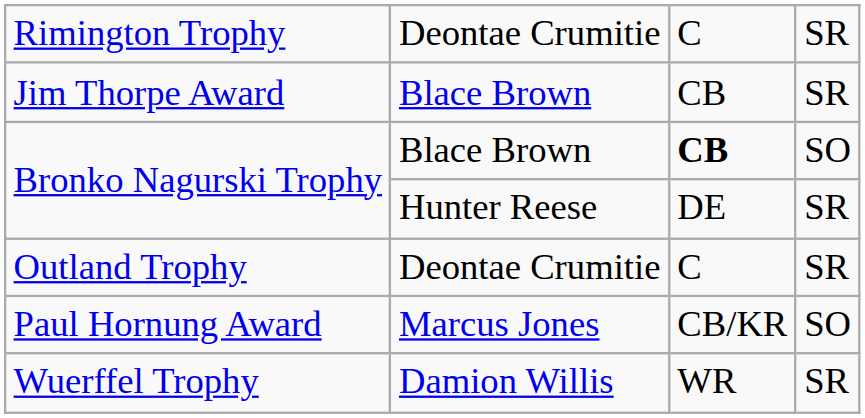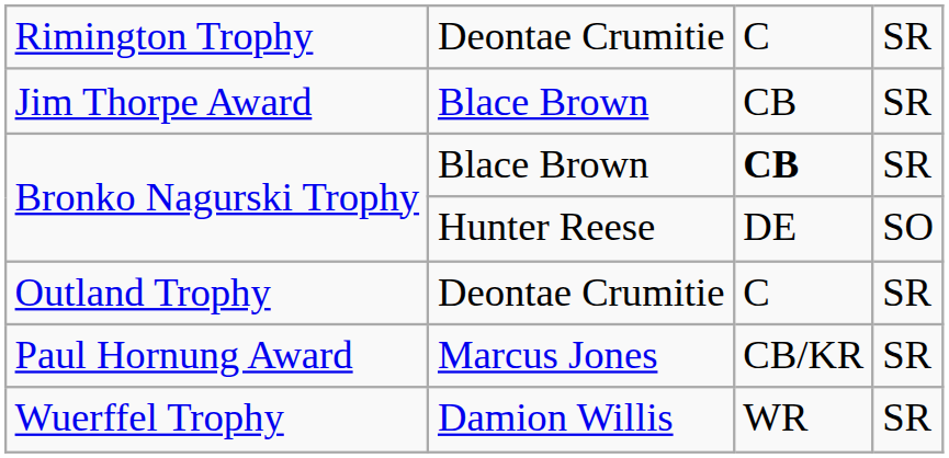Bronko Nagurski Trophy / Blace Brown | column 4: SO -> SR
Bronko Nagurski Trophy / Hunter Reese | column 4: SR -> SO
Paul Hornung Award | column 4: SO -> SR
